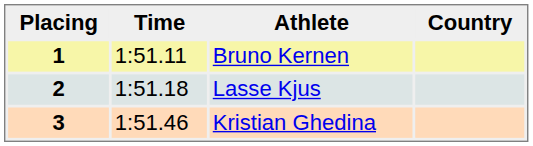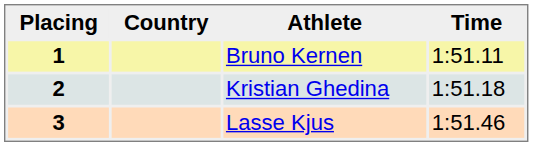columns swapped: Country <-> Time
2 | Athlete: Lasse Kjus -> Kristian Ghedina
3 | Athlete: Kristian Ghedina -> Lasse Kjus
